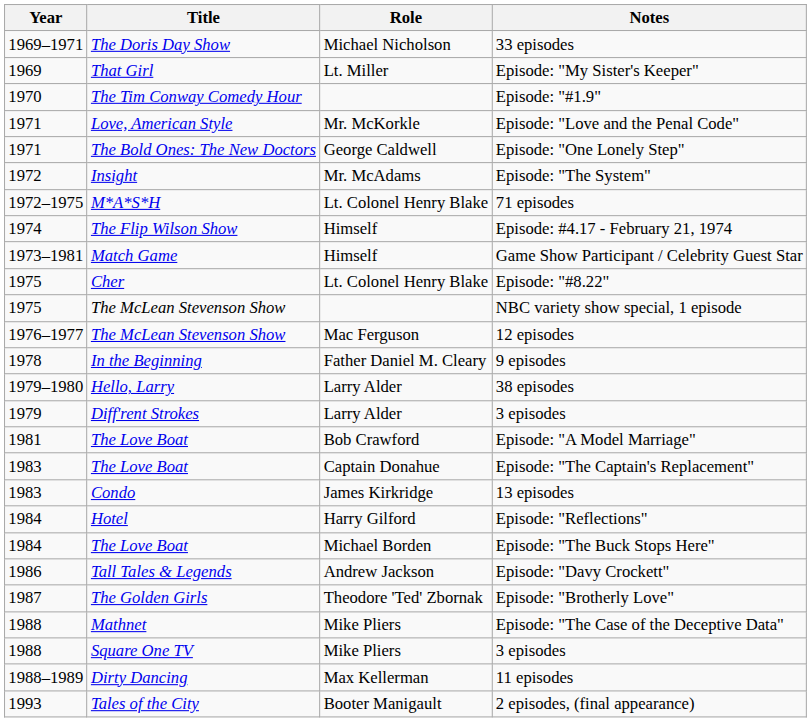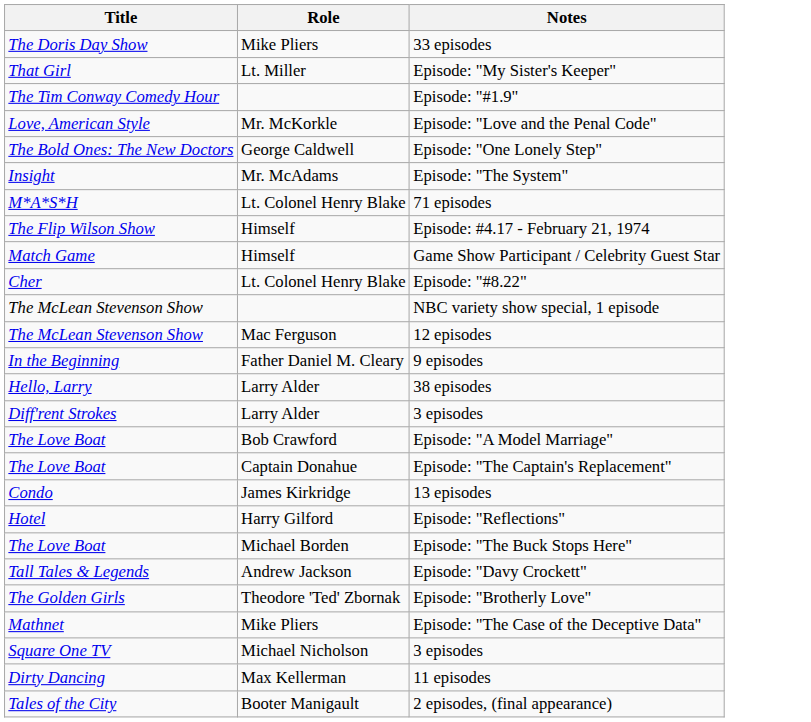- column: Year | 1969–1971 | 1969 | 1970 | 1971 | 1971 | 1972 | 1972–1975 | 1974 | 1973–1981 | 1975 | 1975 | 1976–1977 | 1978 | 1979–1980 | 1979 | 1981 | 1983 | 1983 | 1984 | 1984 | 1986 | 1987 | 1988 | 1988 | 1988–1989 | 1993
33 episodes | Role: Michael Nicholson -> Mike Pliers
Square One TV / 3 episodes | Role: Mike Pliers -> Michael Nicholson
